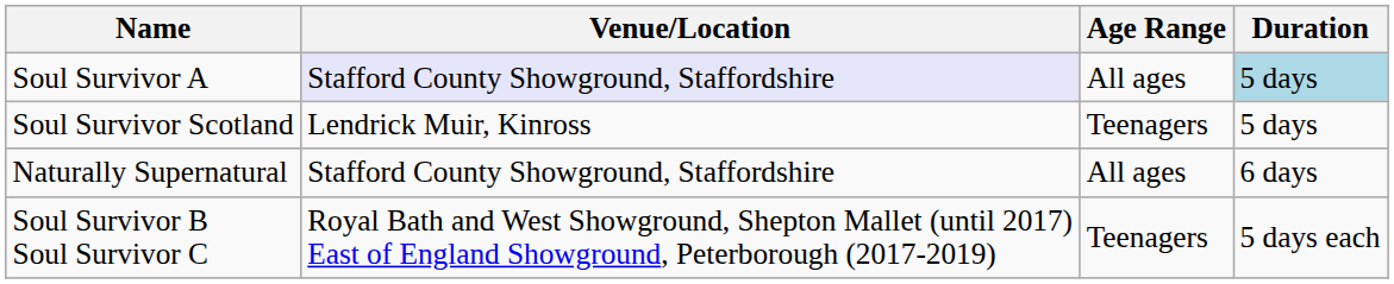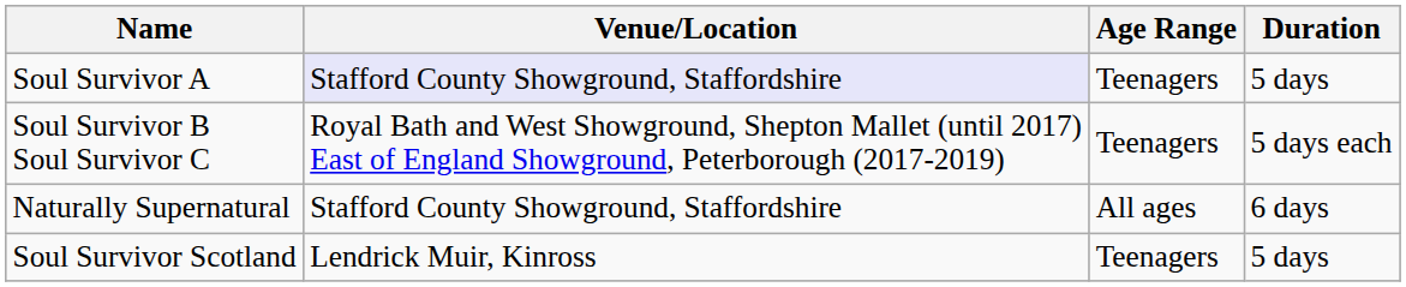Soul Survivor A | Age Range: All ages -> Teenagers
Soul Survivor A | Duration: lightblue background -> no background
rows swapped: Soul Survivor B Soul Survivor C <-> Soul Survivor Scotland
